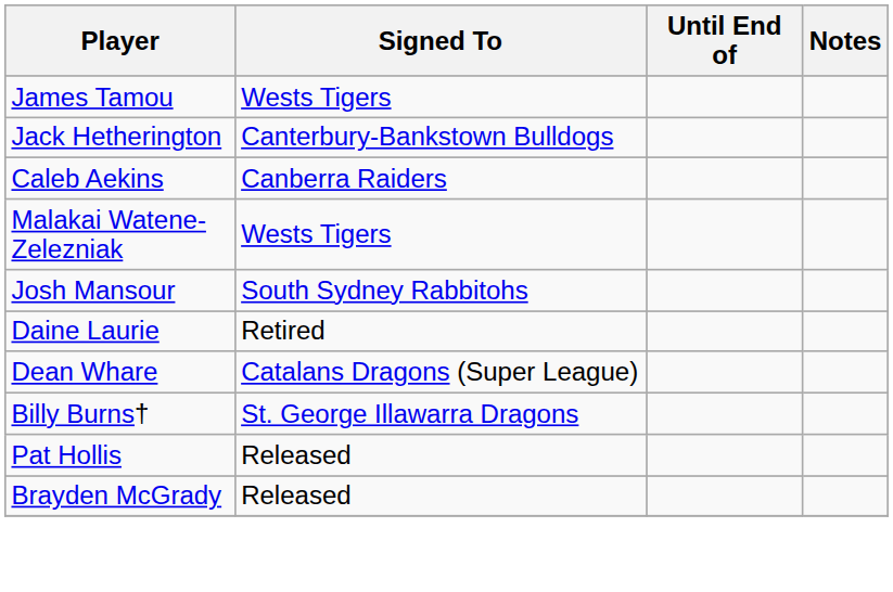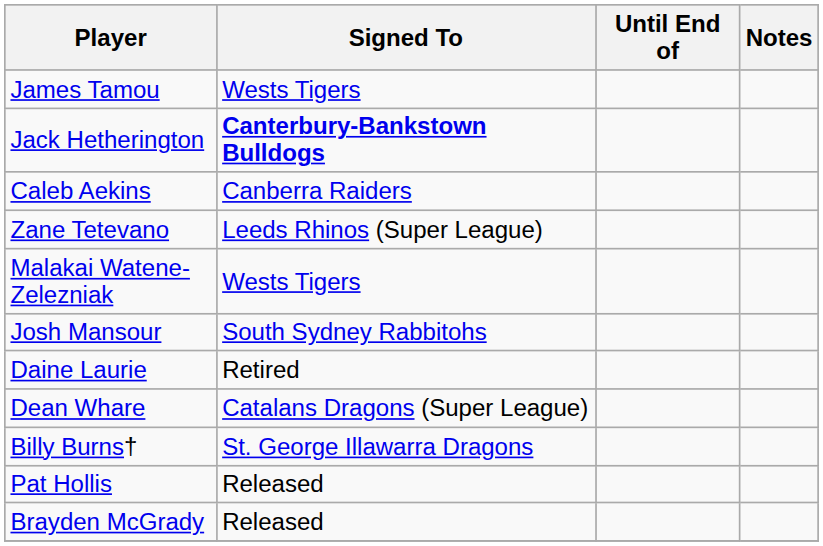Jack Hetherington | Signed To: normal -> bold
+ row: Zane Tetevano | Leeds Rhinos (Super League)
